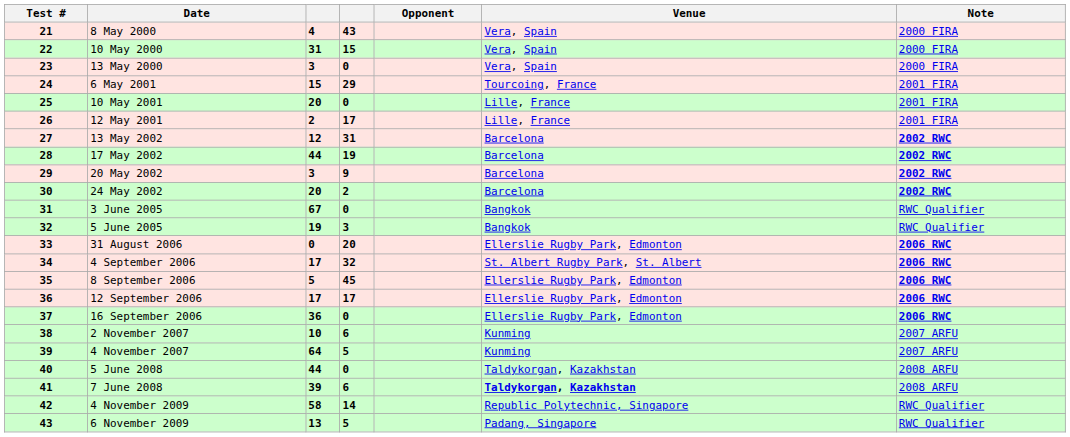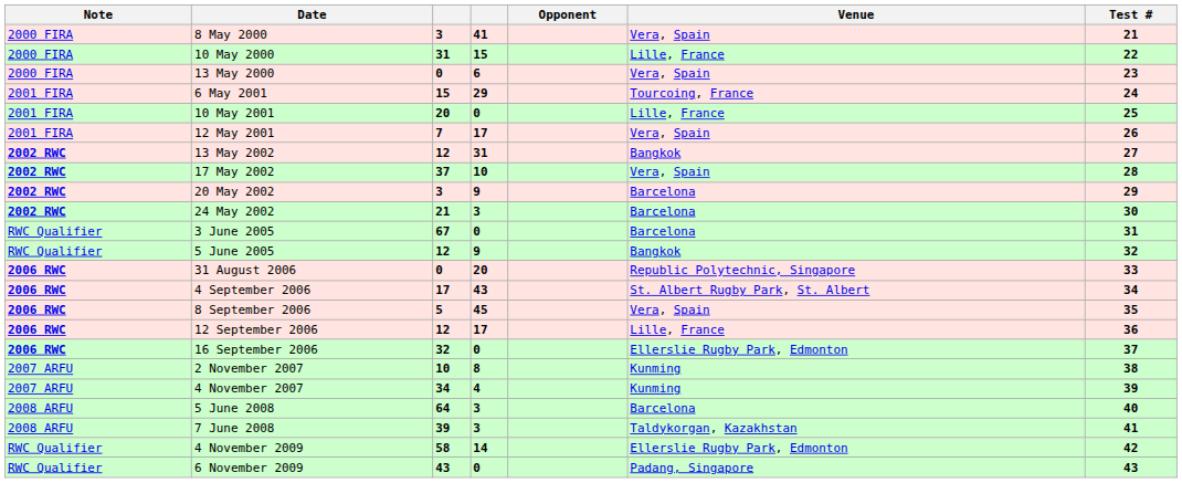columns swapped: Test # <-> Note
8 May 2000 | column 3: 4 -> 3
8 May 2000 | column 4: 43 -> 41
10 May 2000 | Venue: Vera, Spain -> Lille, France
13 May 2000 | column 3: 3 -> 0
13 May 2000 | column 4: 0 -> 6
12 May 2001 | column 3: 2 -> 7
12 May 2001 | Venue: Lille, France -> Vera, Spain
13 May 2002 | Venue: Barcelona -> Bangkok
17 May 2002 | column 3: 44 -> 37
17 May 2002 | column 4: 19 -> 10
17 May 2002 | Venue: Barcelona -> Vera, Spain
24 May 2002 | column 3: 20 -> 21
24 May 2002 | column 4: 2 -> 3
3 June 2005 | Venue: Bangkok -> Barcelona
5 June 2005 | column 3: 19 -> 12
5 June 2005 | column 4: 3 -> 9
31 August 2006 | Venue: Ellerslie Rugby Park, Edmonton -> Republic Polytechnic, Singapore
4 September 2006 | column 4: 32 -> 43
8 September 2006 | Venue: Ellerslie Rugby Park, Edmonton -> Vera, Spain
12 September 2006 | column 3: 17 -> 12
12 September 2006 | Venue: Ellerslie Rugby Park, Edmonton -> Lille, France
16 September 2006 | column 3: 36 -> 32
2 November 2007 | column 4: 6 -> 8
4 November 2007 | column 3: 64 -> 34
4 November 2007 | column 4: 5 -> 4
5 June 2008 | column 3: 44 -> 64
5 June 2008 | column 4: 0 -> 3
5 June 2008 | Venue: Taldykorgan, Kazakhstan -> Barcelona
7 June 2008 | column 4: 6 -> 3
7 June 2008 | Venue: bold -> normal
4 November 2009 | Venue: Republic Polytechnic, Singapore -> Ellerslie Rugby Park, Edmonton
6 November 2009 | column 3: 13 -> 43
6 November 2009 | column 4: 5 -> 0
